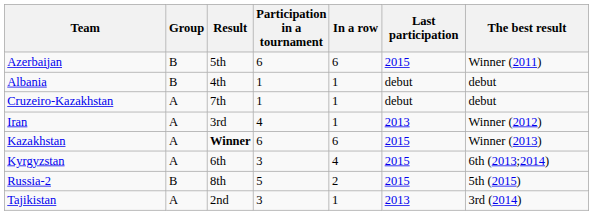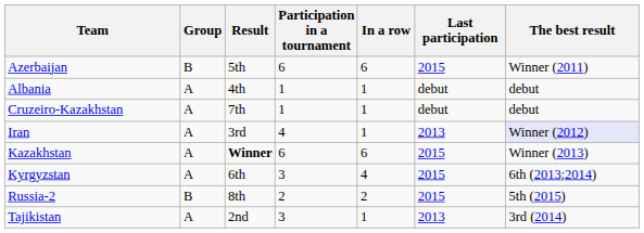Albania | Group: В -> A
Iran | The best result: no background -> lavender background
Russia-2 | Participation in a tournament: 5 -> 2
